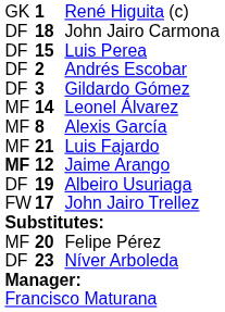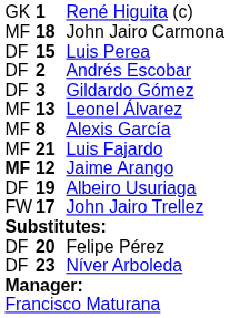John Jairo Carmona | column 1: DF -> MF
Leonel Álvarez | column 2: 14 -> 13
Felipe Pérez | column 1: MF -> DF
